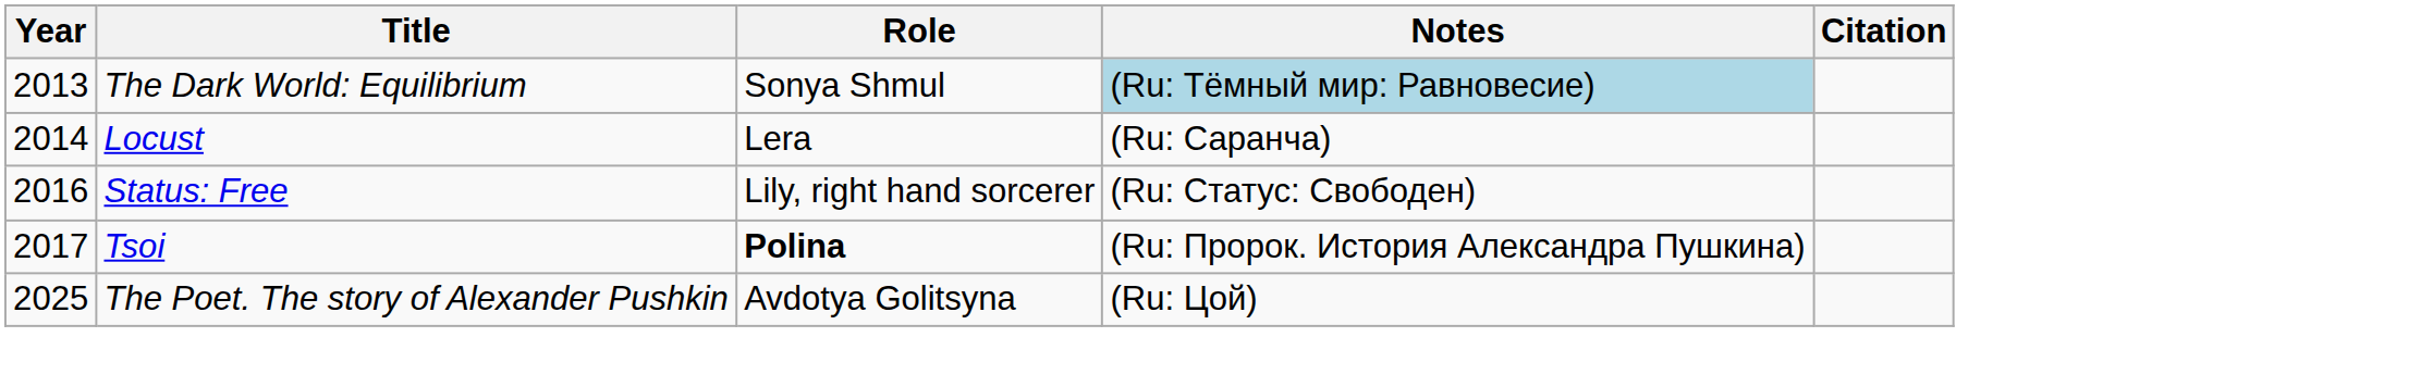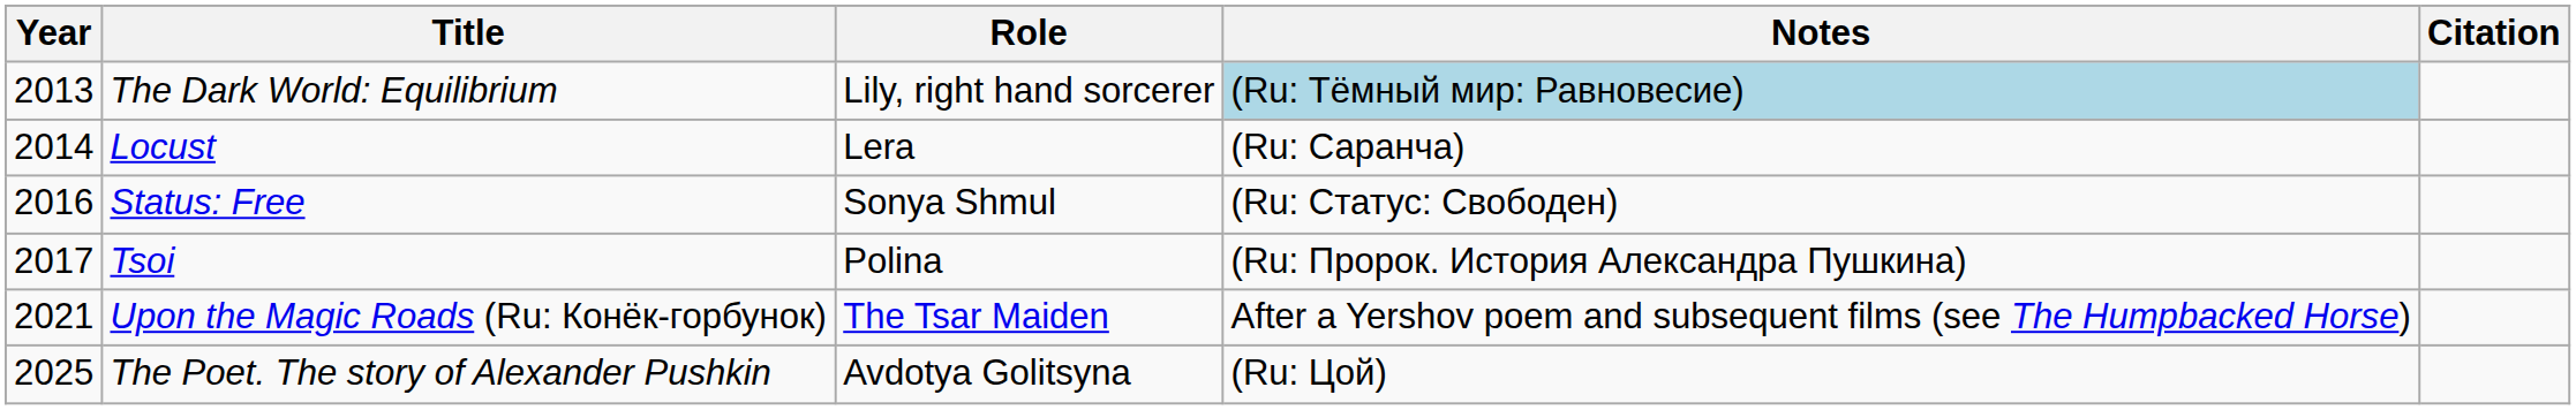The Dark World: Equilibrium | Role: Sonya Shmul -> Lily, right hand sorcerer
Status: Free | Role: Lily, right hand sorcerer -> Sonya Shmul
Tsoi | Role: bold -> normal
+ row: 2021 | Upon the Magic Roads (Ru: Конёк-горбунок) | The Tsar Maiden | After a Yershov poem and subsequent films (see The Humpbacked Horse)
